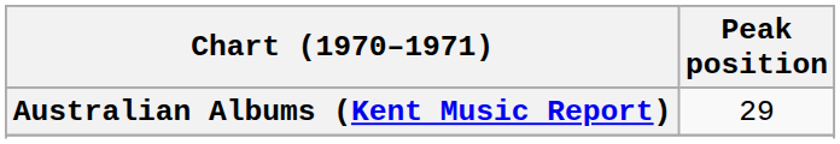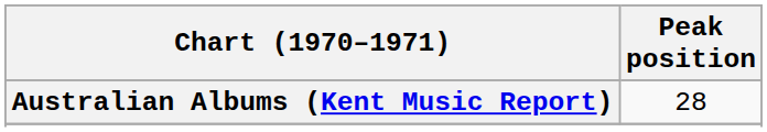Australian Albums (Kent Music Report) | Peak position: 29 -> 28
